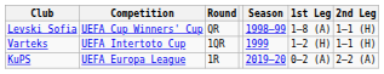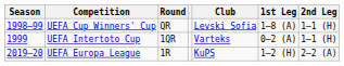columns swapped: Season <-> Club
UEFA Intertoto Cup | 1st Leg: 1–2 (H) -> 0–2 (A)
UEFA Europa League | 1st Leg: 0–2 (A) -> 1–2 (H)
